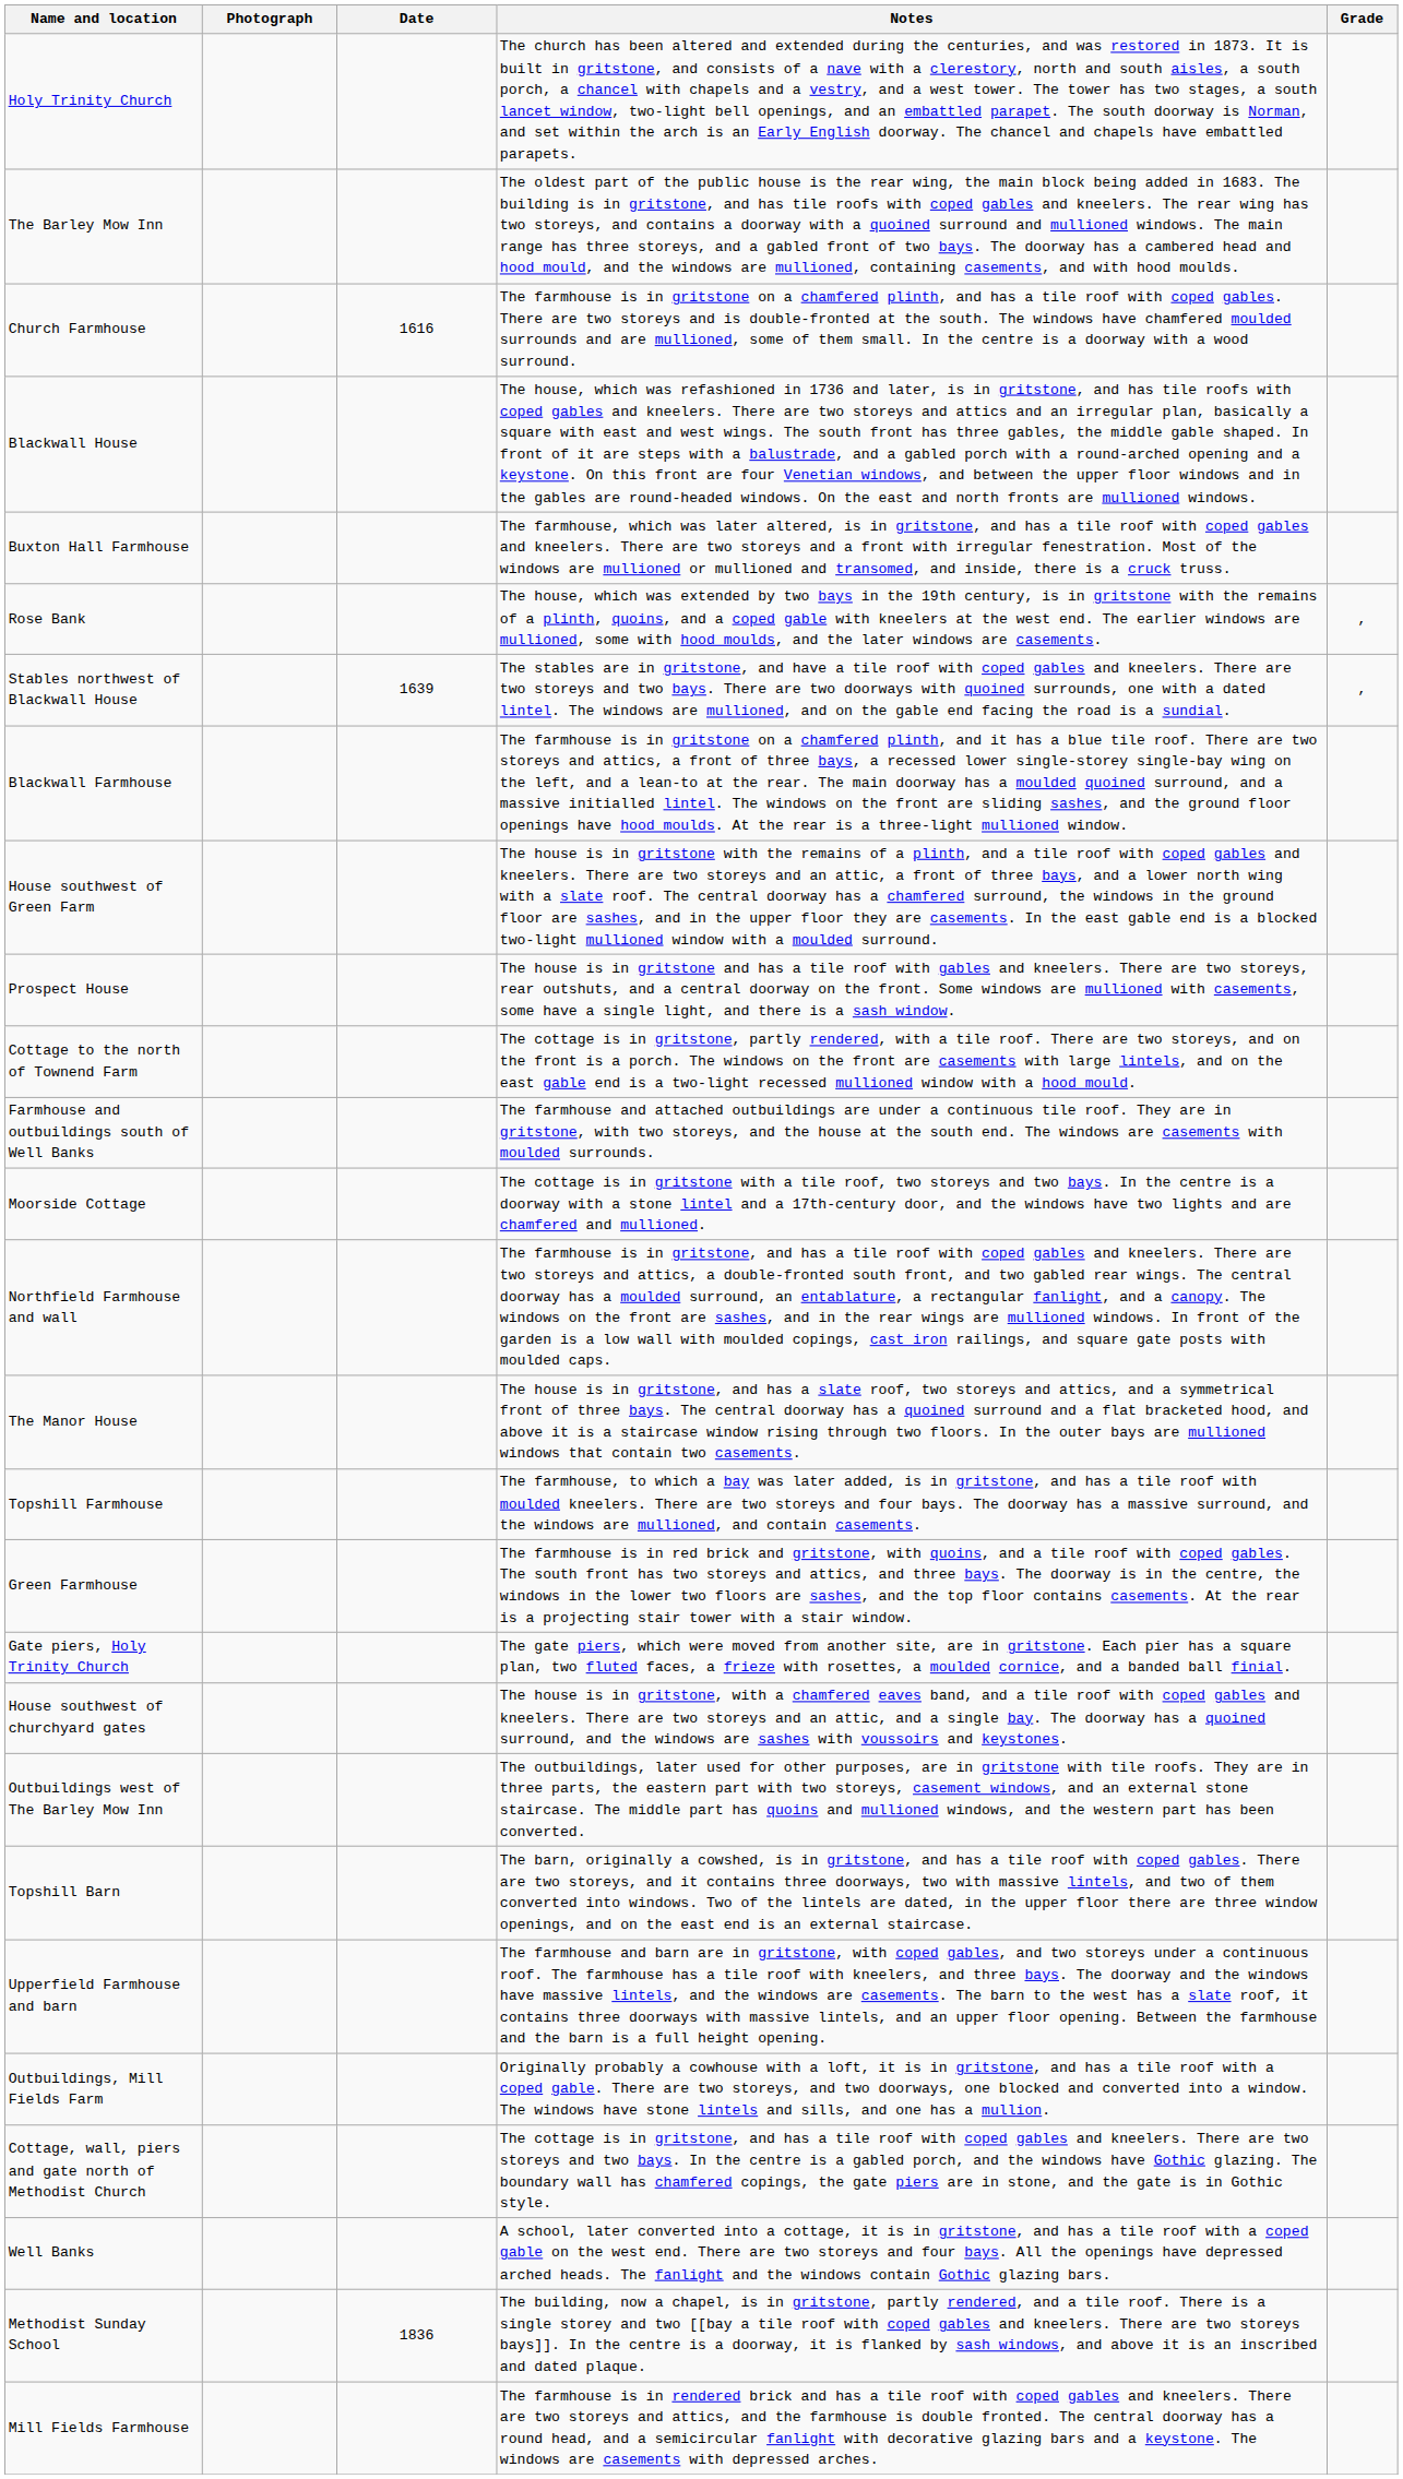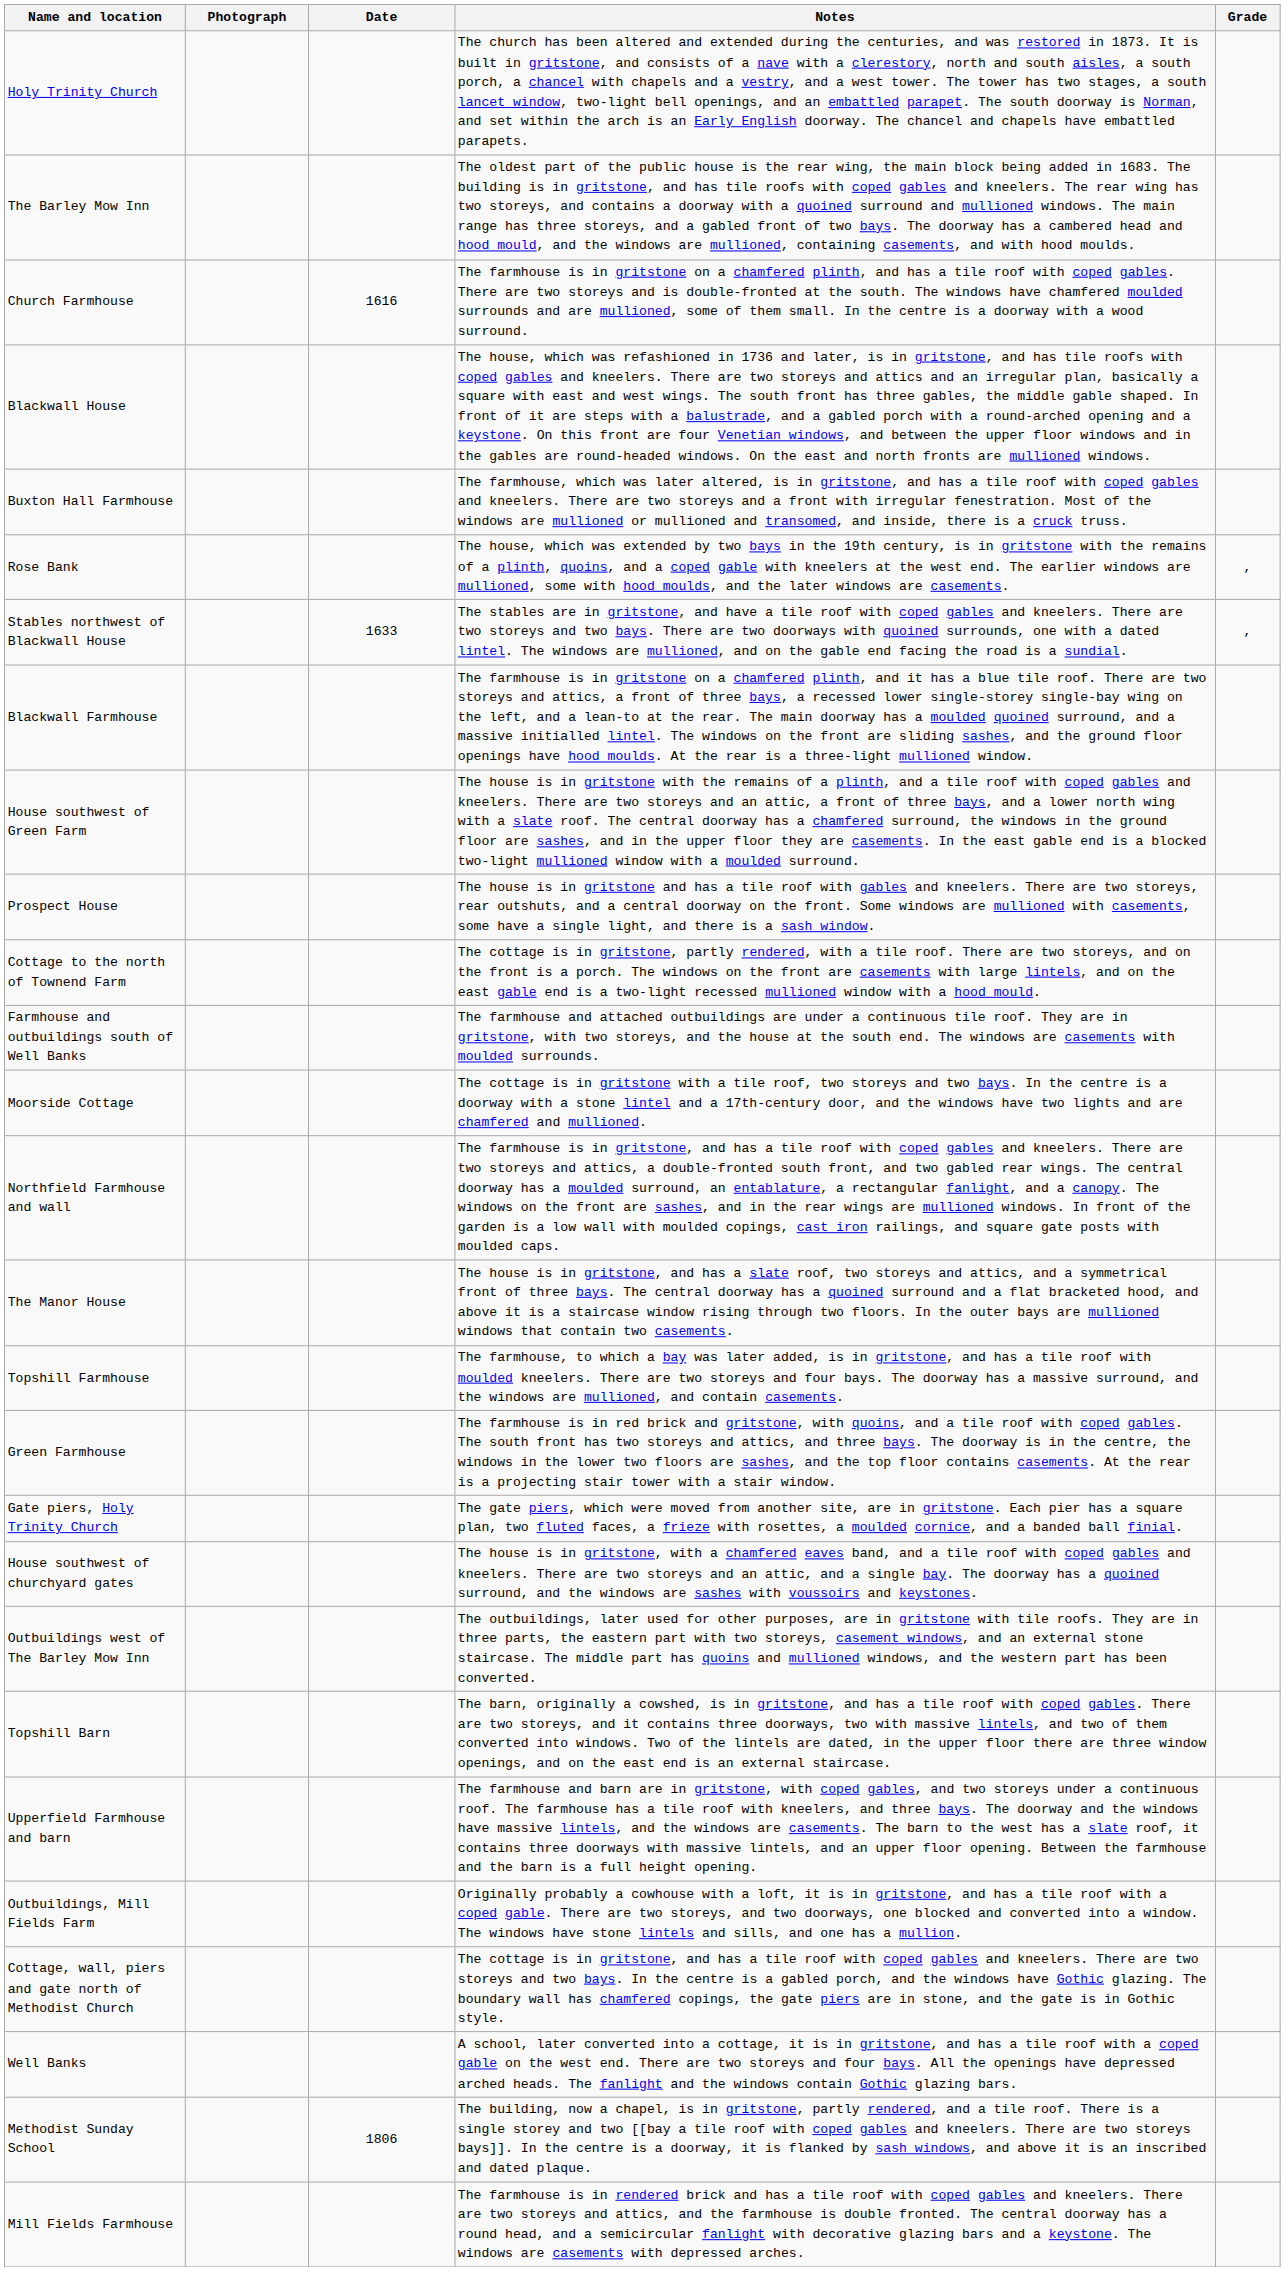Stables northwest of Blackwall House | Date: 1639 -> 1633
Methodist Sunday School | Date: 1836 -> 1806
